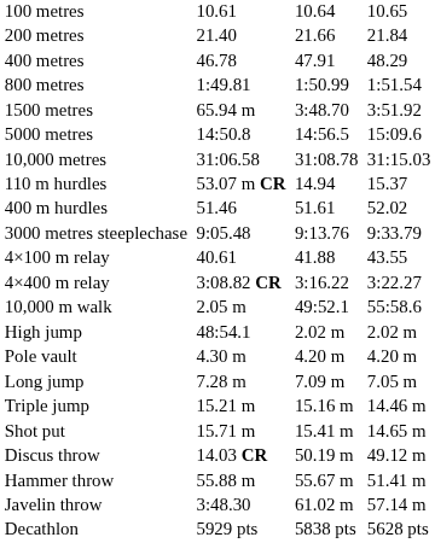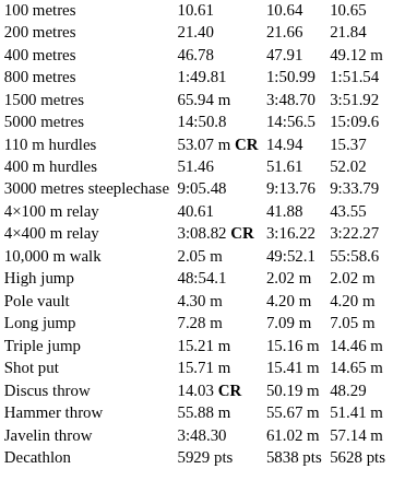400 metres | column 7: 48.29 -> 49.12 m
- row: 10,000 metres | 31:06.58 | 31:08.78 | 31:15.03
Discus throw | column 7: 49.12 m -> 48.29
